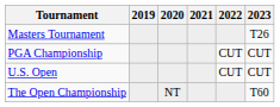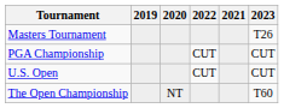columns swapped: 2021 <-> 2022
